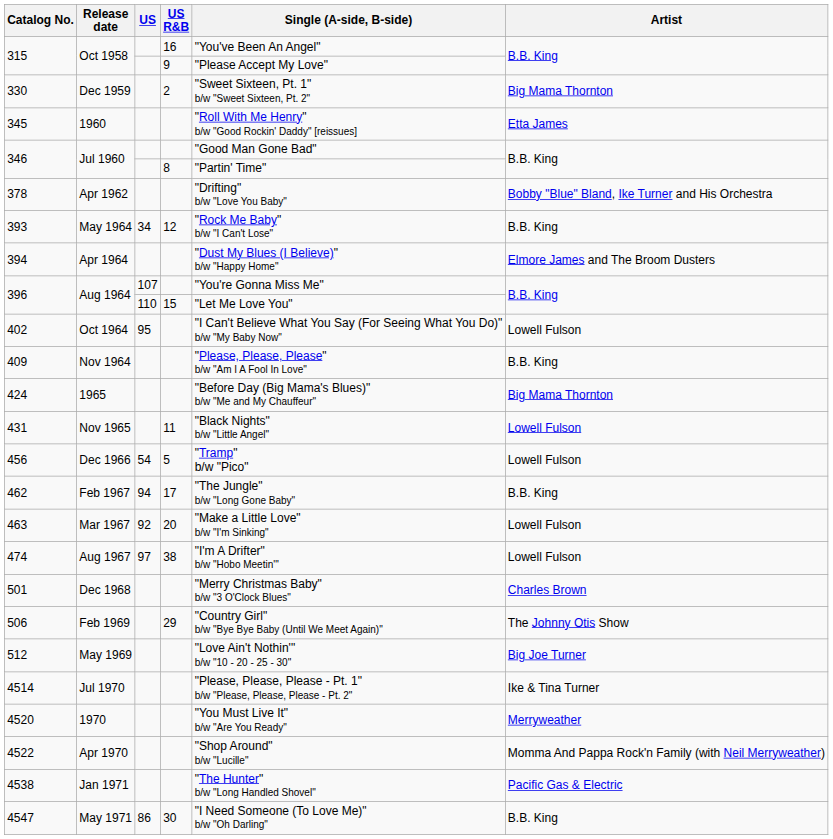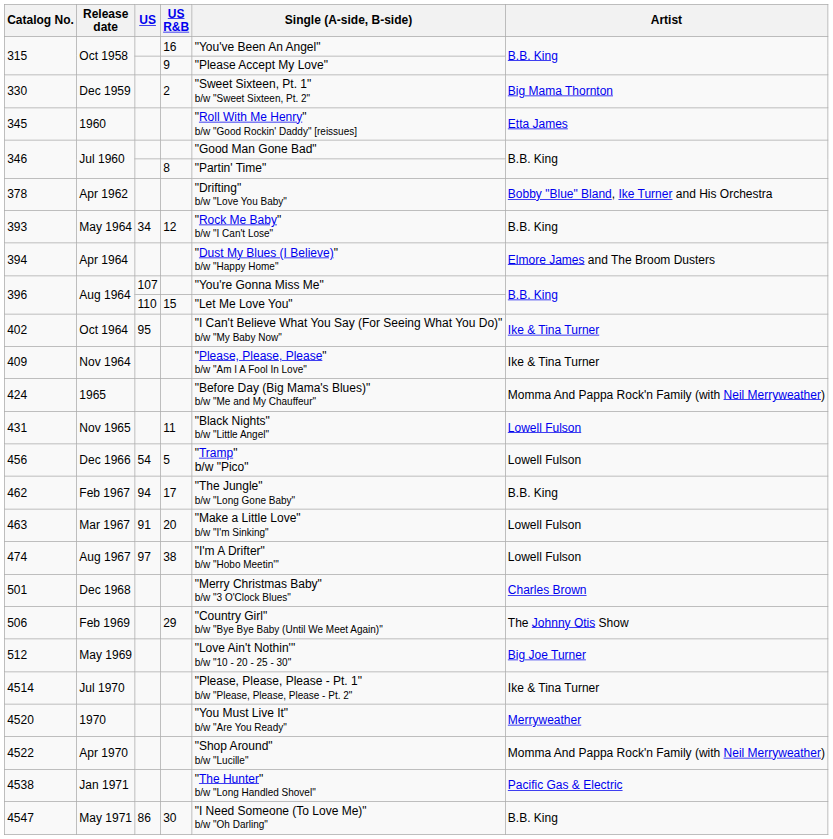402 | Artist: Lowell Fulson -> Ike & Tina Turner
409 | Artist: B.B. King -> Ike & Tina Turner
424 | Artist: Big Mama Thornton -> Momma And Pappa Rock'n Family (with Neil Merryweather)
463 | US: 92 -> 91
